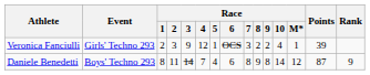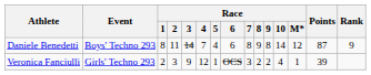rows swapped: Daniele Benedetti <-> Veronica Fanciulli
